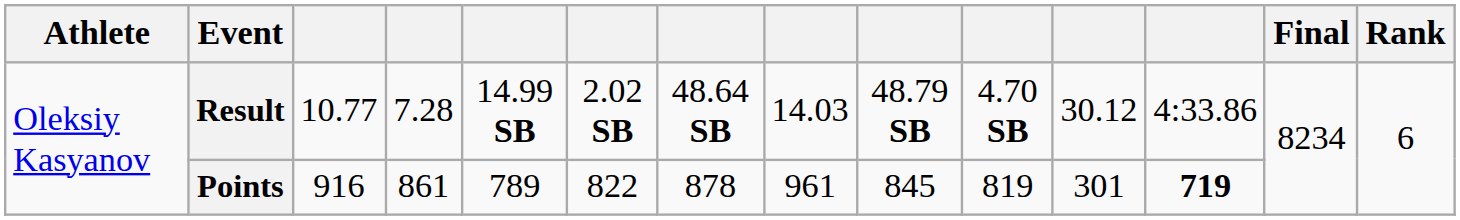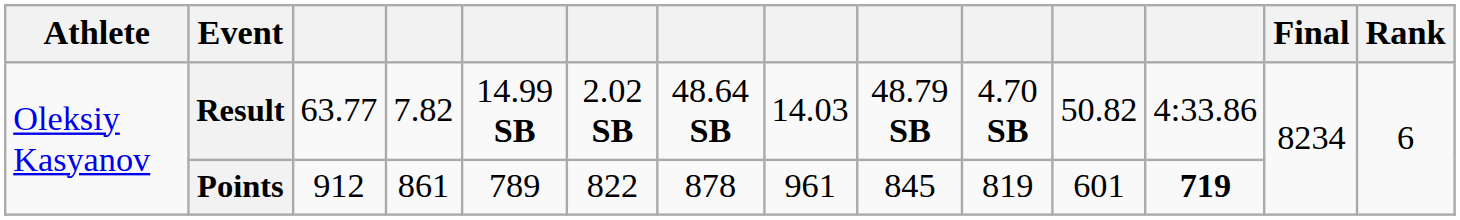Result | column 3: 10.77 -> 63.77
Result | column 4: 7.28 -> 7.82
Result | column 11: 30.12 -> 50.82
Points | column 3: 916 -> 912
Points | column 11: 301 -> 601
